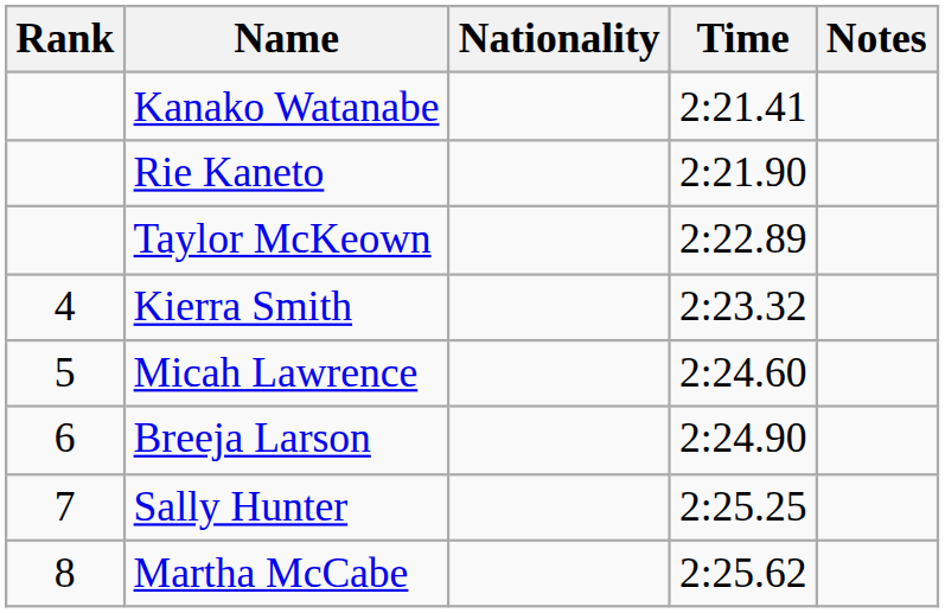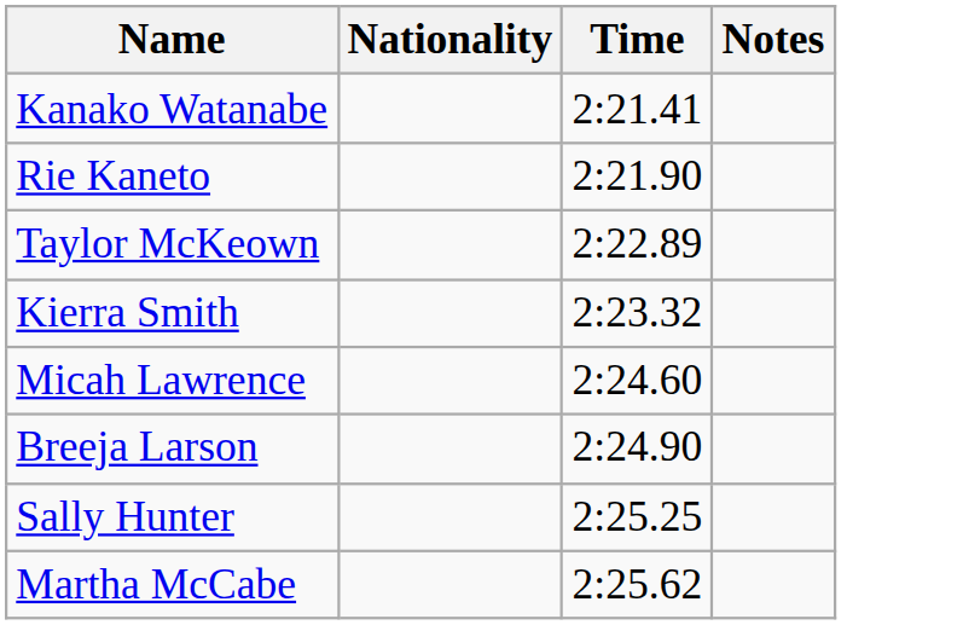- column: Rank | 4 | 5 | 6 | 7 | 8
